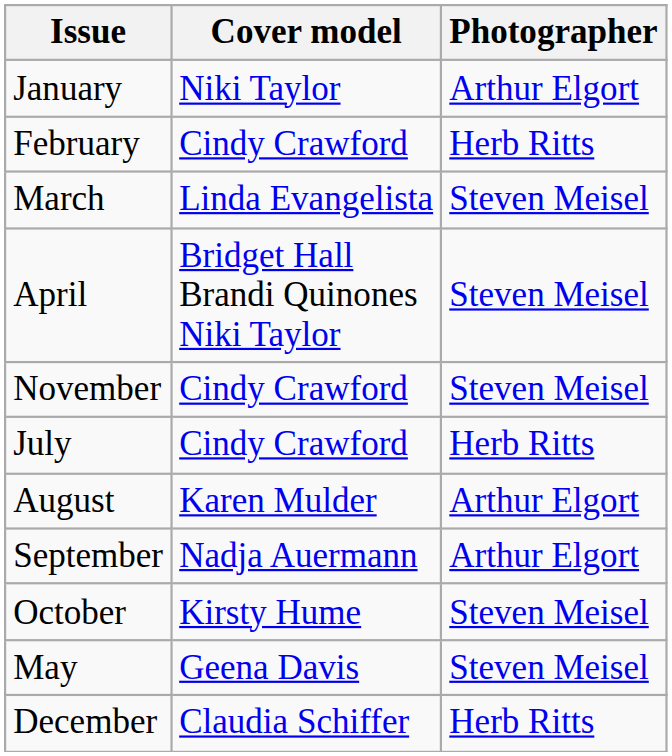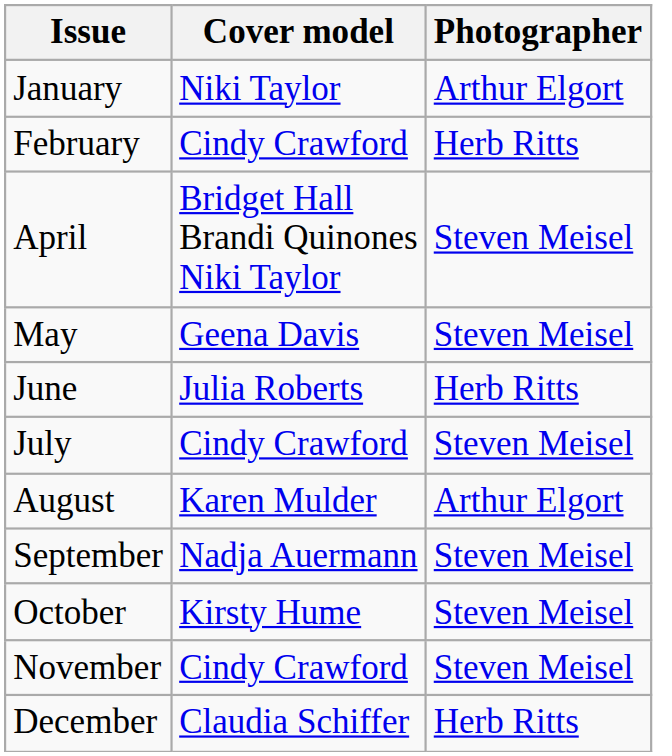- row: March | Linda Evangelista | Steven Meisel
rows swapped: May <-> November
+ row: June | Julia Roberts | Herb Ritts
July | Photographer: Herb Ritts -> Steven Meisel
September | Photographer: Arthur Elgort -> Steven Meisel
